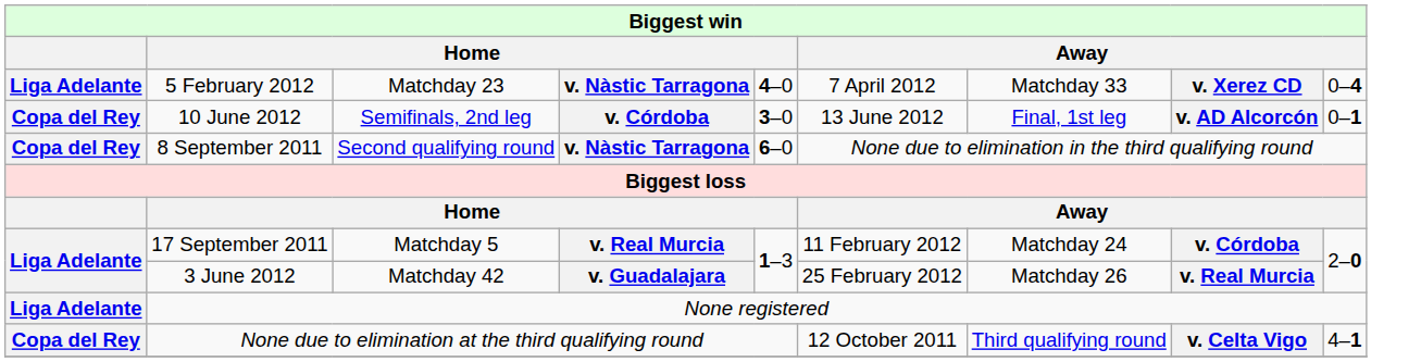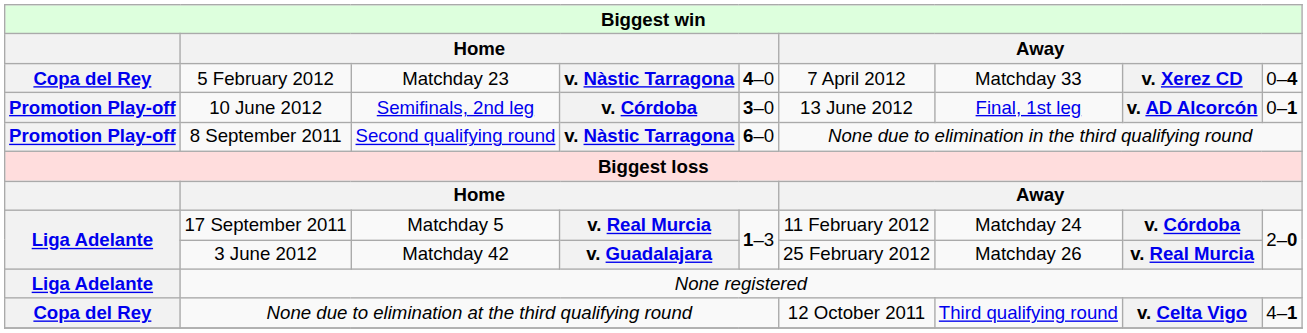5 February 2012 | column 1: Liga Adelante -> Copa del Rey
10 June 2012 | column 1: Copa del Rey -> Promotion Play-off
8 September 2011 | column 1: Copa del Rey -> Promotion Play-off
